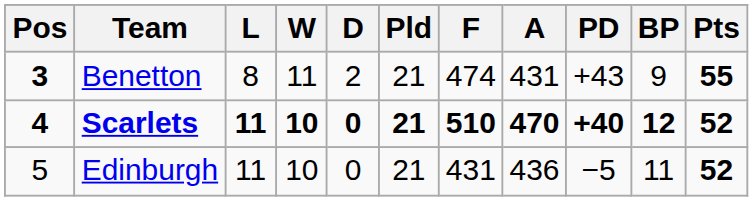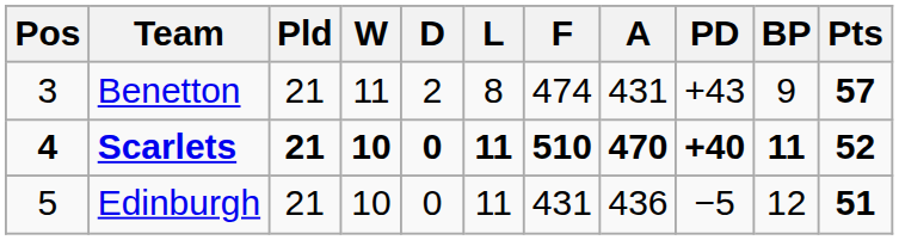columns swapped: Pld <-> L
Benetton | Pos: bold -> normal
Benetton | Pts: 55 -> 57
Scarlets | BP: 12 -> 11
Edinburgh | BP: 11 -> 12
Edinburgh | Pts: 52 -> 51
